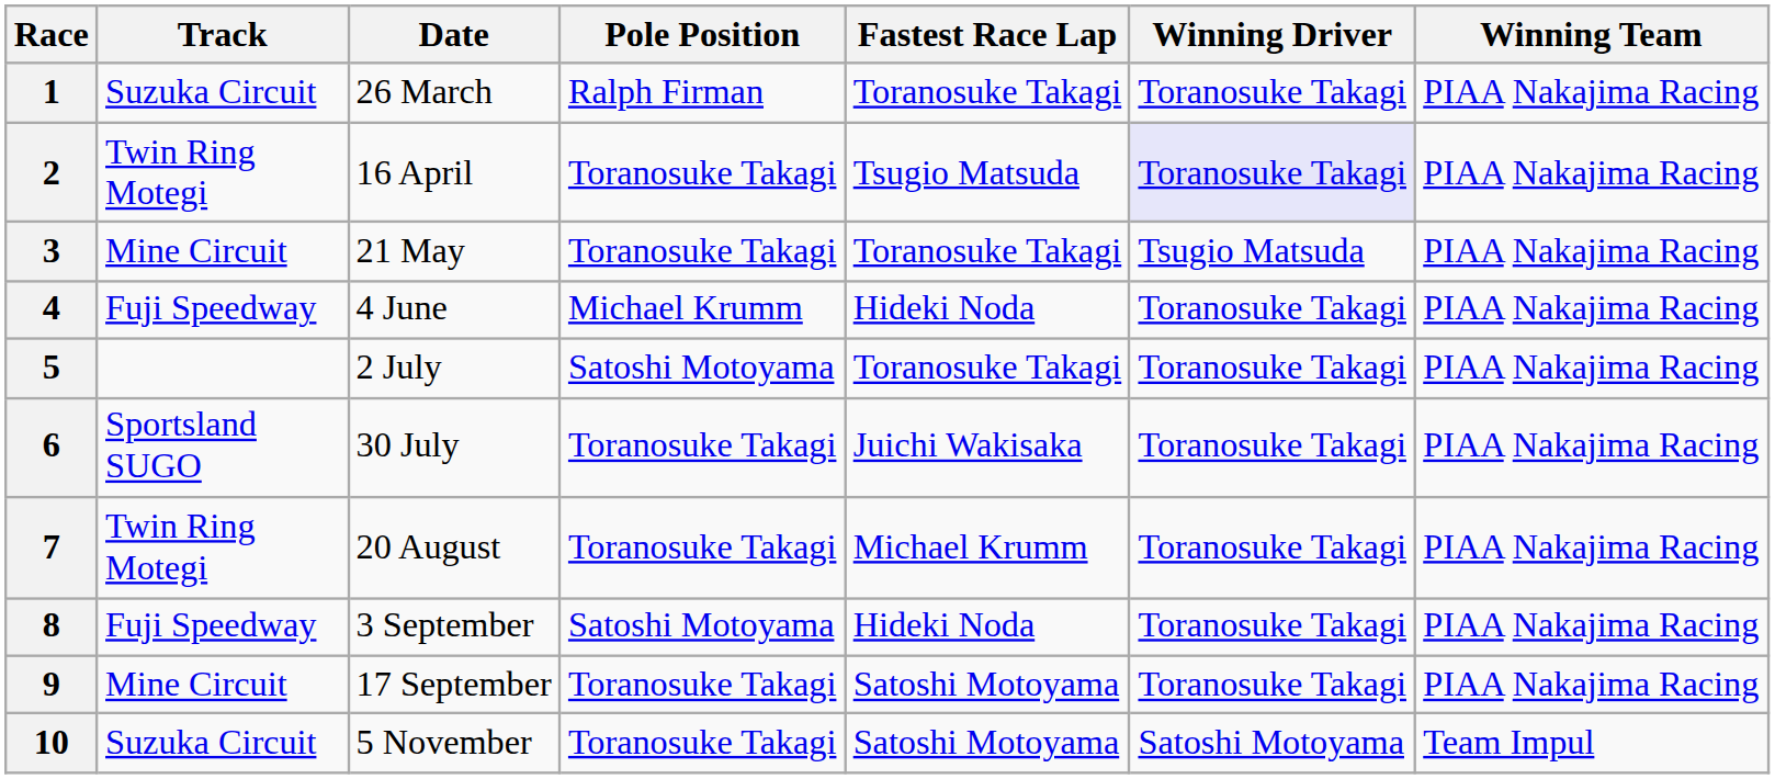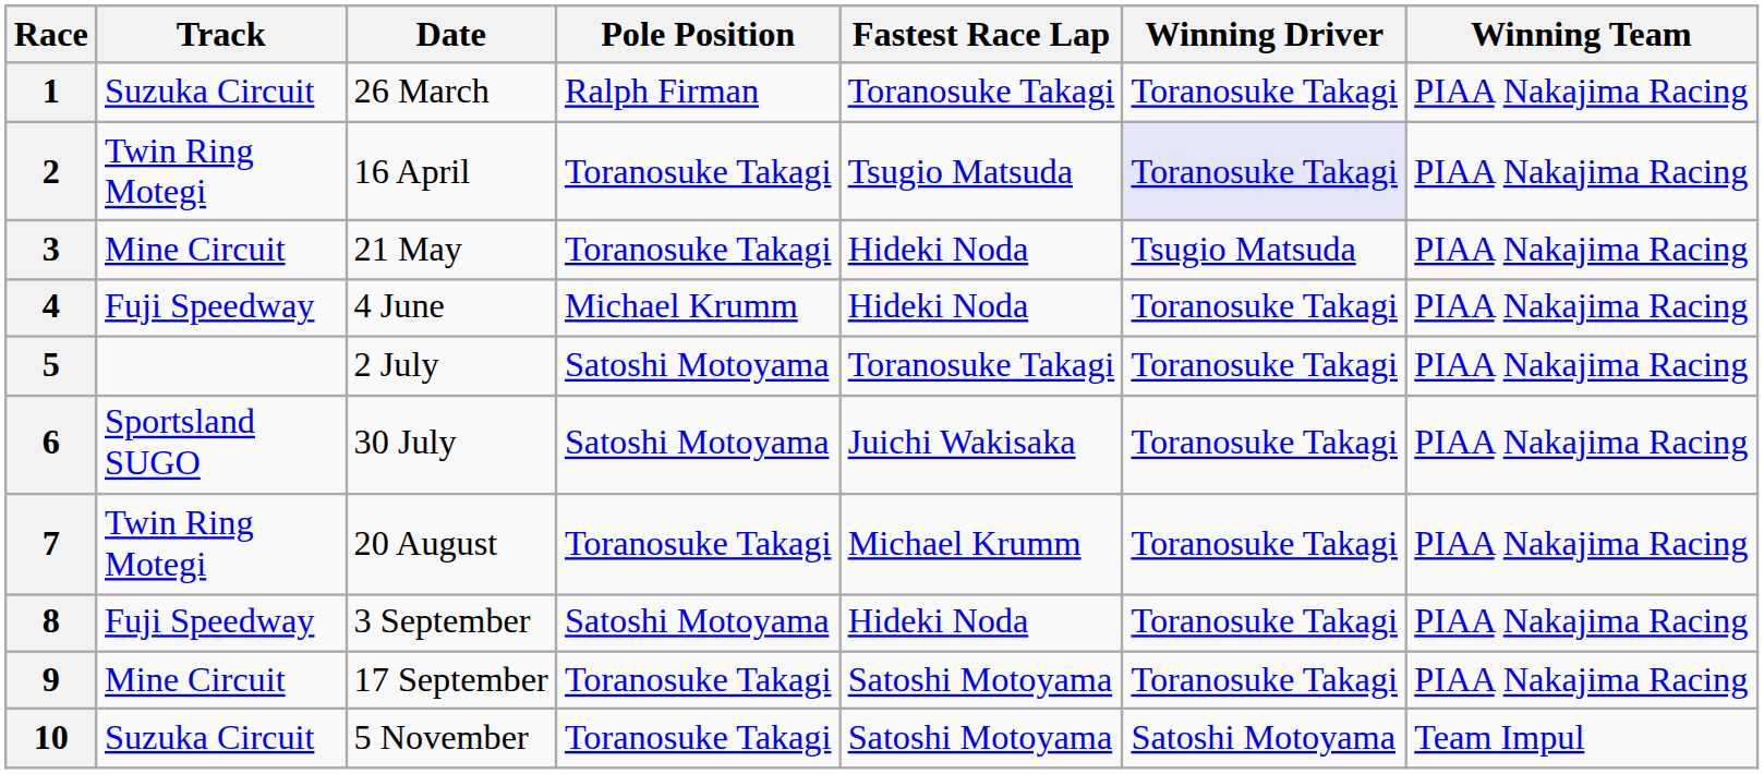3 | Fastest Race Lap: Toranosuke Takagi -> Hideki Noda
6 | Pole Position: Toranosuke Takagi -> Satoshi Motoyama
